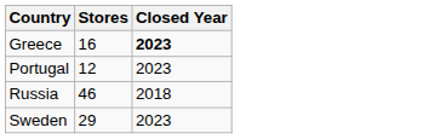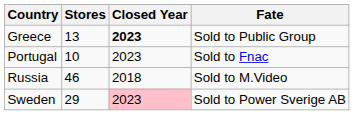+ column: Fate | Sold to Public Group | Sold to Fnac | Sold to M.Video | Sold to Power Sverige AB
Greece | Stores: 16 -> 13
Portugal | Stores: 12 -> 10
Sweden | Closed Year: no background -> pink background
